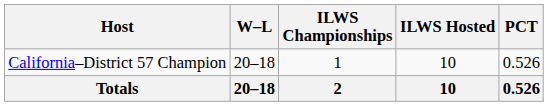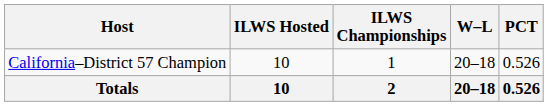columns swapped: ILWS Hosted <-> W–L
